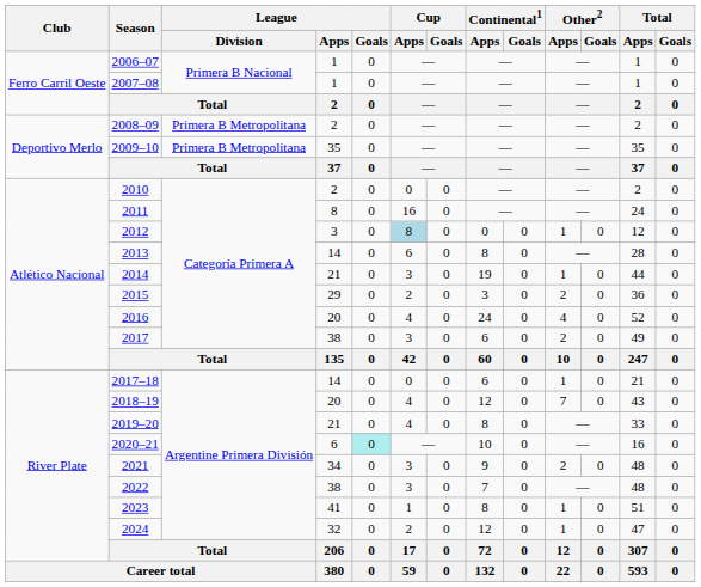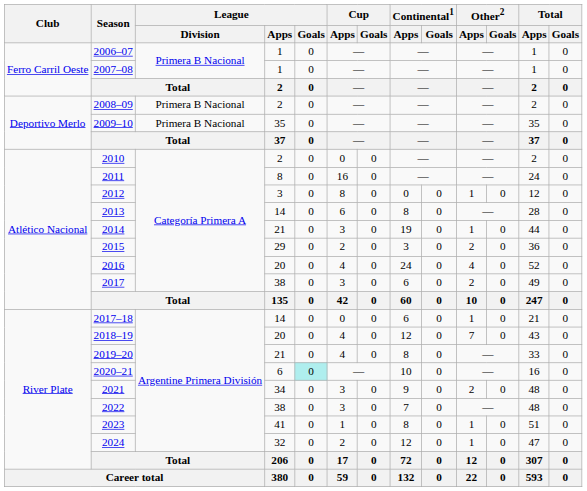2008–09 | League / Division: Primera B Metropolitana -> Primera B Nacional
2009–10 | League / Division: Primera B Metropolitana -> Primera B Nacional
2012 | Cup / Apps: lightblue background -> no background
